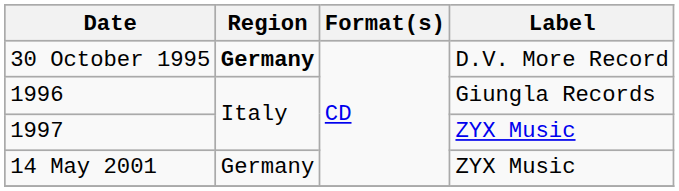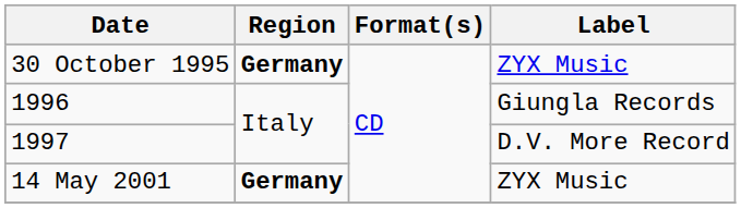30 October 1995 | Label: D.V. More Record -> ZYX Music
1997 | Label: ZYX Music -> D.V. More Record
14 May 2001 | Region: normal -> bold
